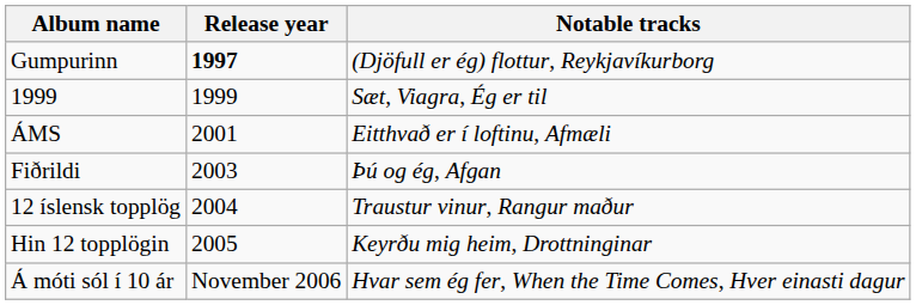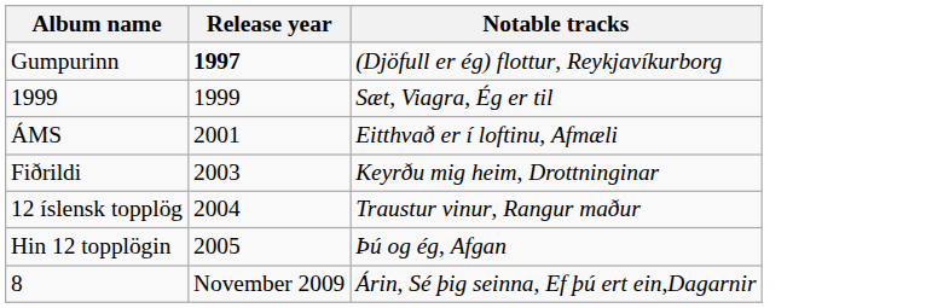Fiðrildi | Notable tracks: Þú og ég, Afgan -> Keyrðu mig heim, Drottninginar
Hin 12 topplögin | Notable tracks: Keyrðu mig heim, Drottninginar -> Þú og ég, Afgan
- row: Á móti sól í 10 ár | November 2006 | Hvar sem ég fer, When the Time Comes, Hver einasti dagur
+ row: 8 | November 2009 | Árin, Sé þig seinna, Ef þú ert ein,Dagarnir
